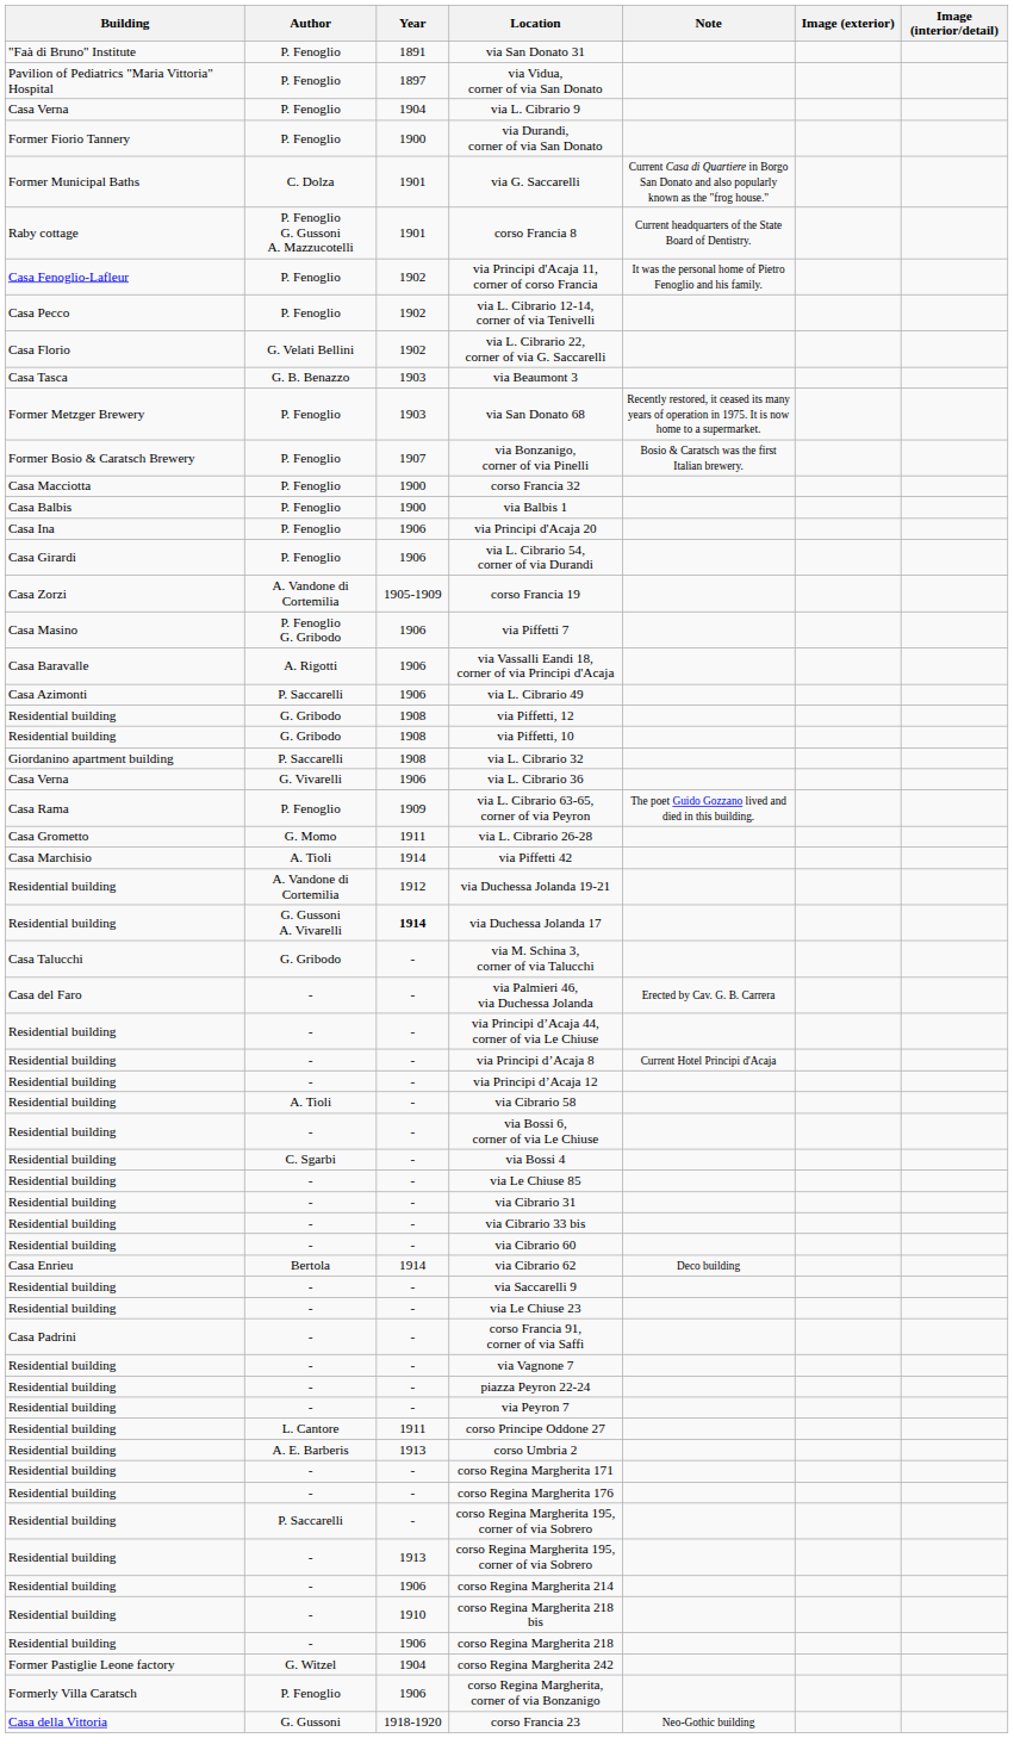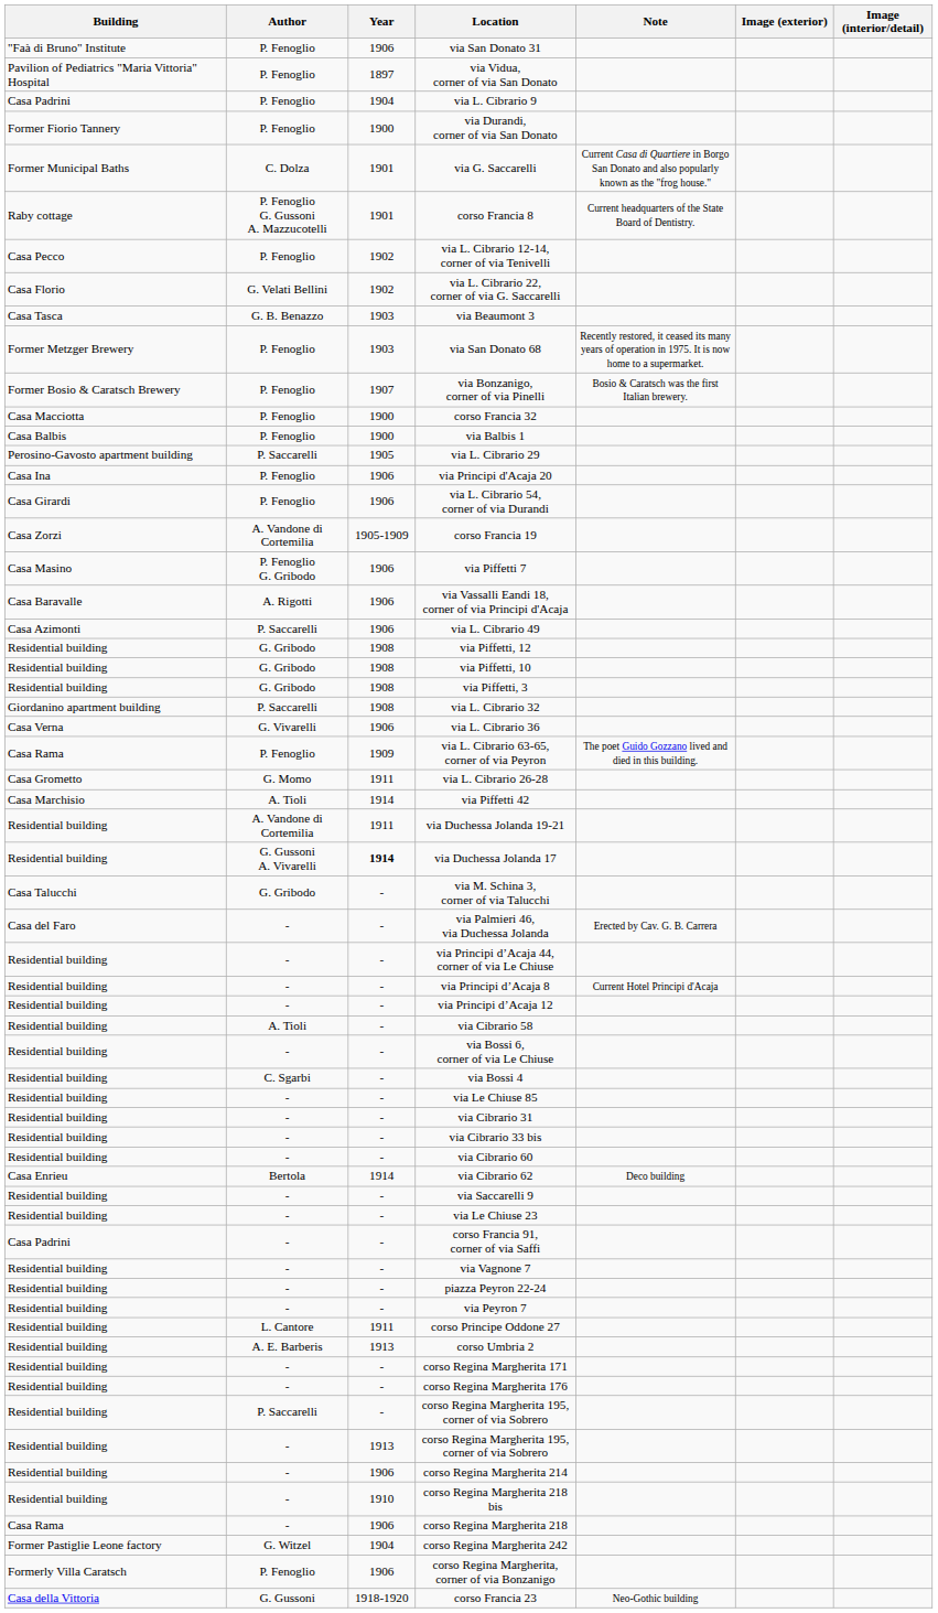via San Donato 31 | Year: 1891 -> 1906
via L. Cibrario 9 | Building: Casa Verna -> Casa Padrini
- row: Casa Fenoglio-Lafleur | P. Fenoglio | 1902 | via Principi d'Acaja 11, corner of corso Francia | It was the personal home of Pietro Fenoglio and his family.
+ row: Perosino-Gavosto apartment building | P. Saccarelli | 1905 | via L. Cibrario 29
+ row: Residential building | G. Gribodo | 1908 | via Piffetti, 3
via Duchessa Jolanda 19-21 | Year: 1912 -> 1911
corso Regina Margherita 218 | Building: Residential building -> Casa Rama
